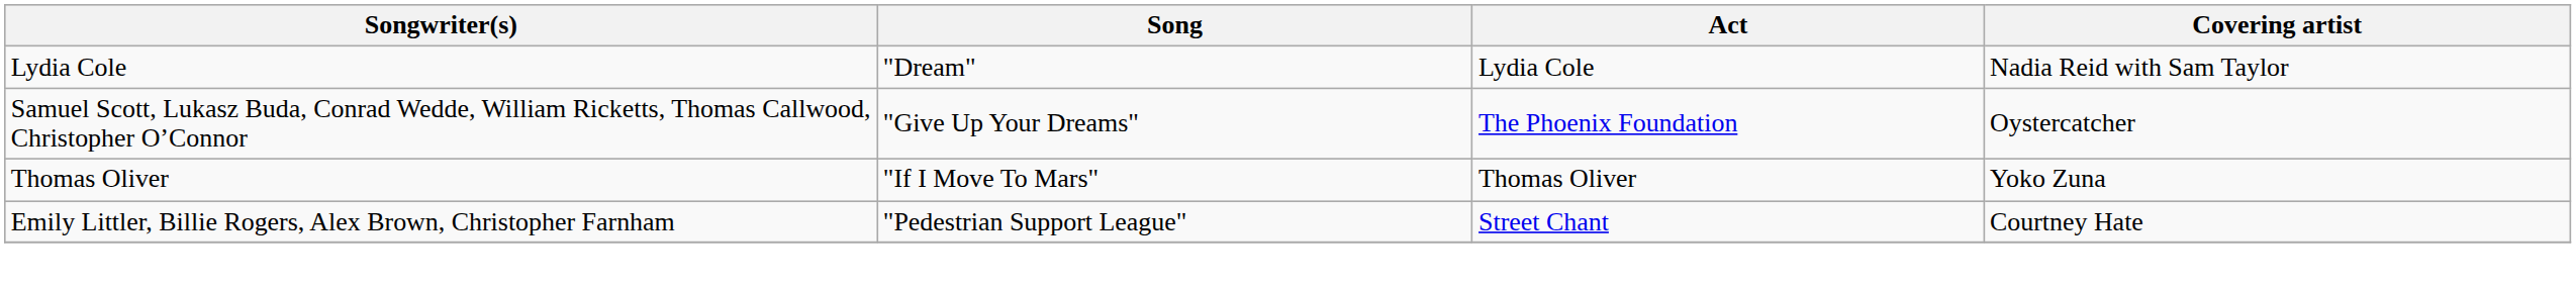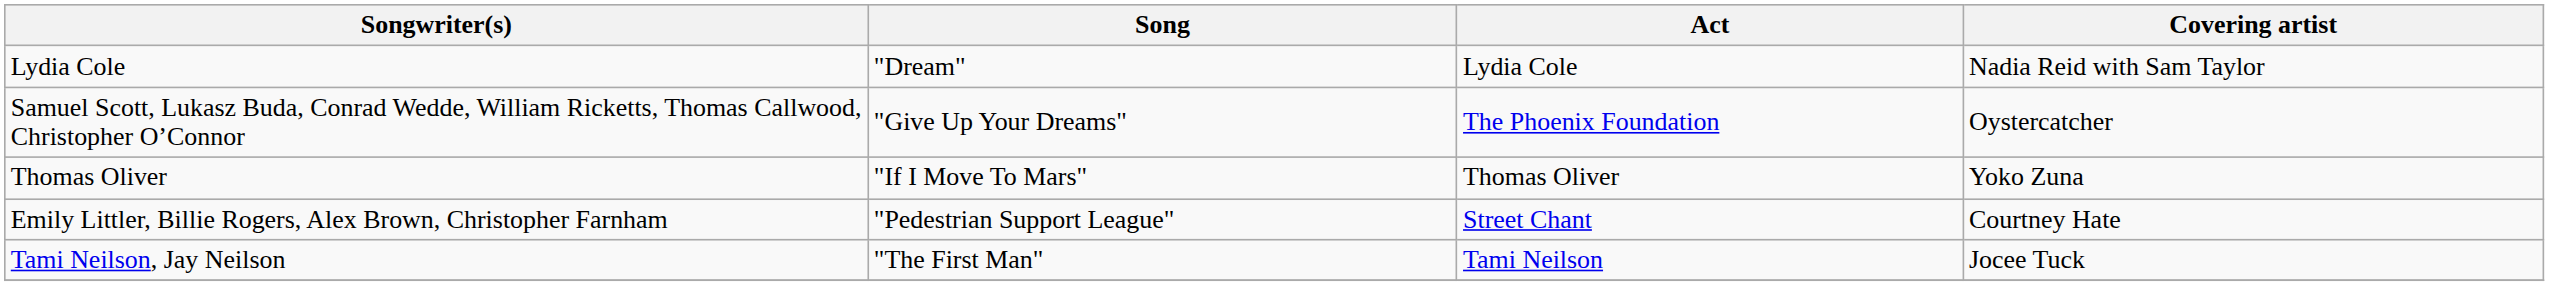+ row: Tami Neilson, Jay Neilson | "The First Man" | Tami Neilson | Jocee Tuck
